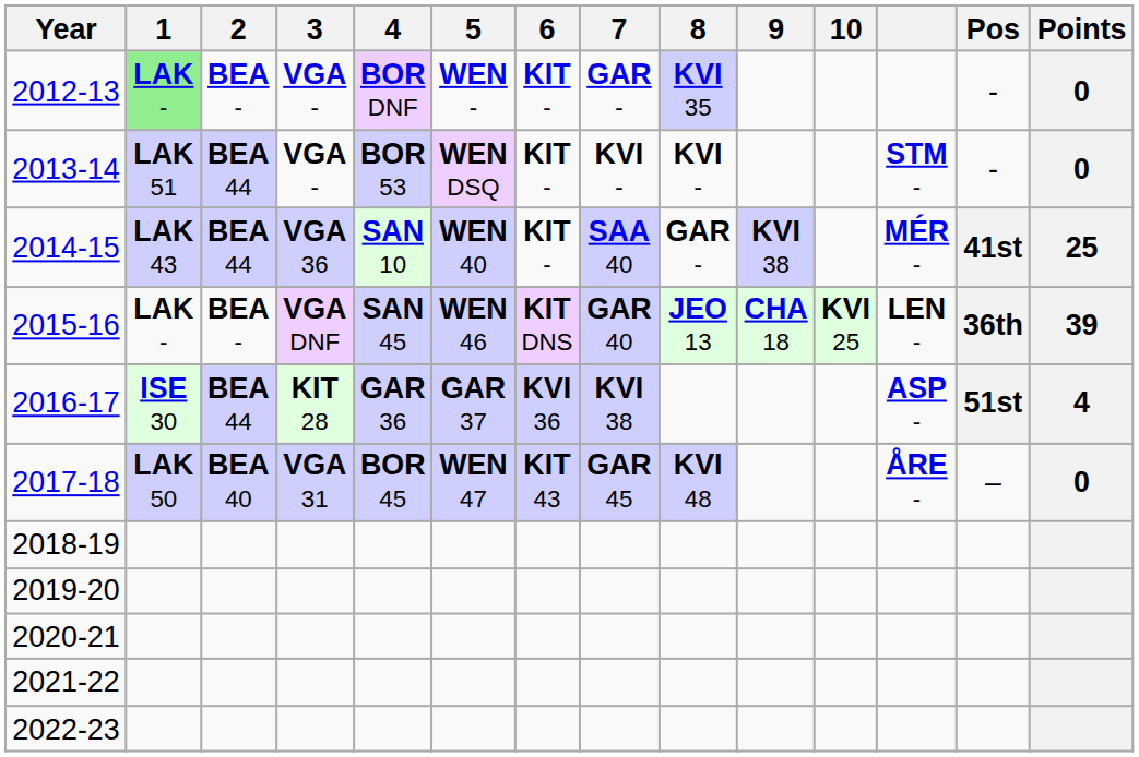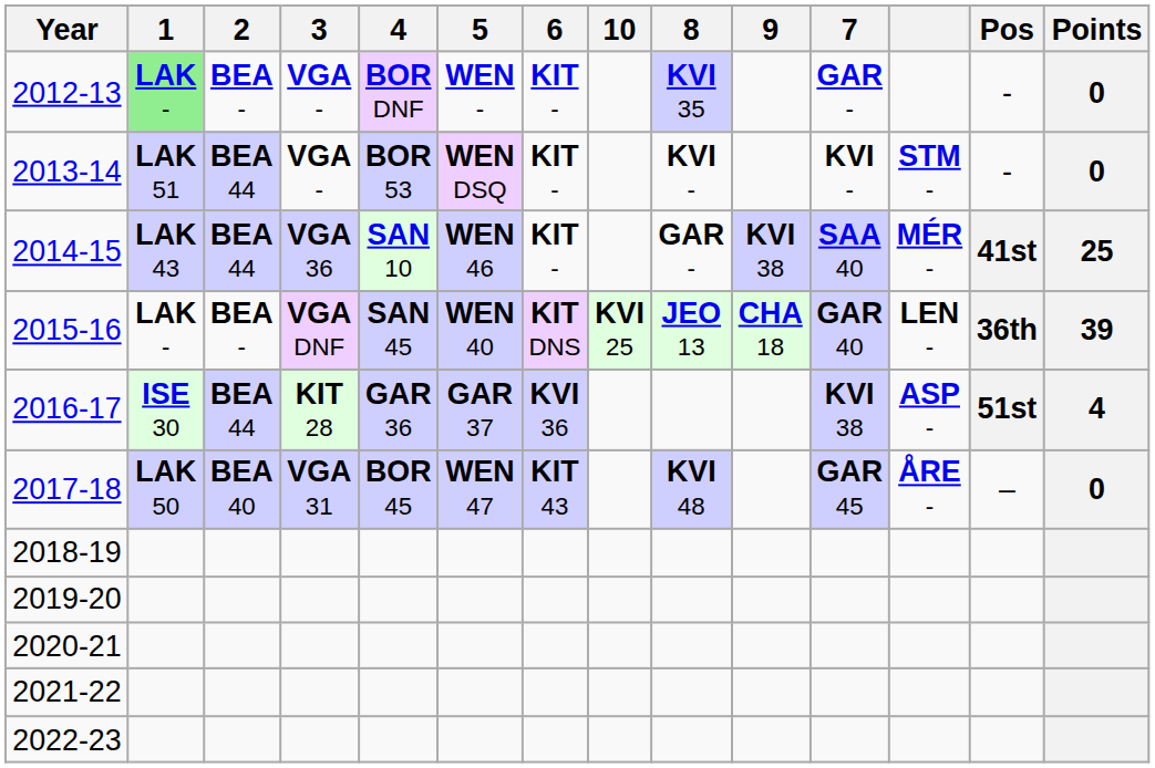columns swapped: 7 <-> 10
2014-15 | 5: WEN 40 -> WEN 46
2015-16 | 5: WEN 46 -> WEN 40
